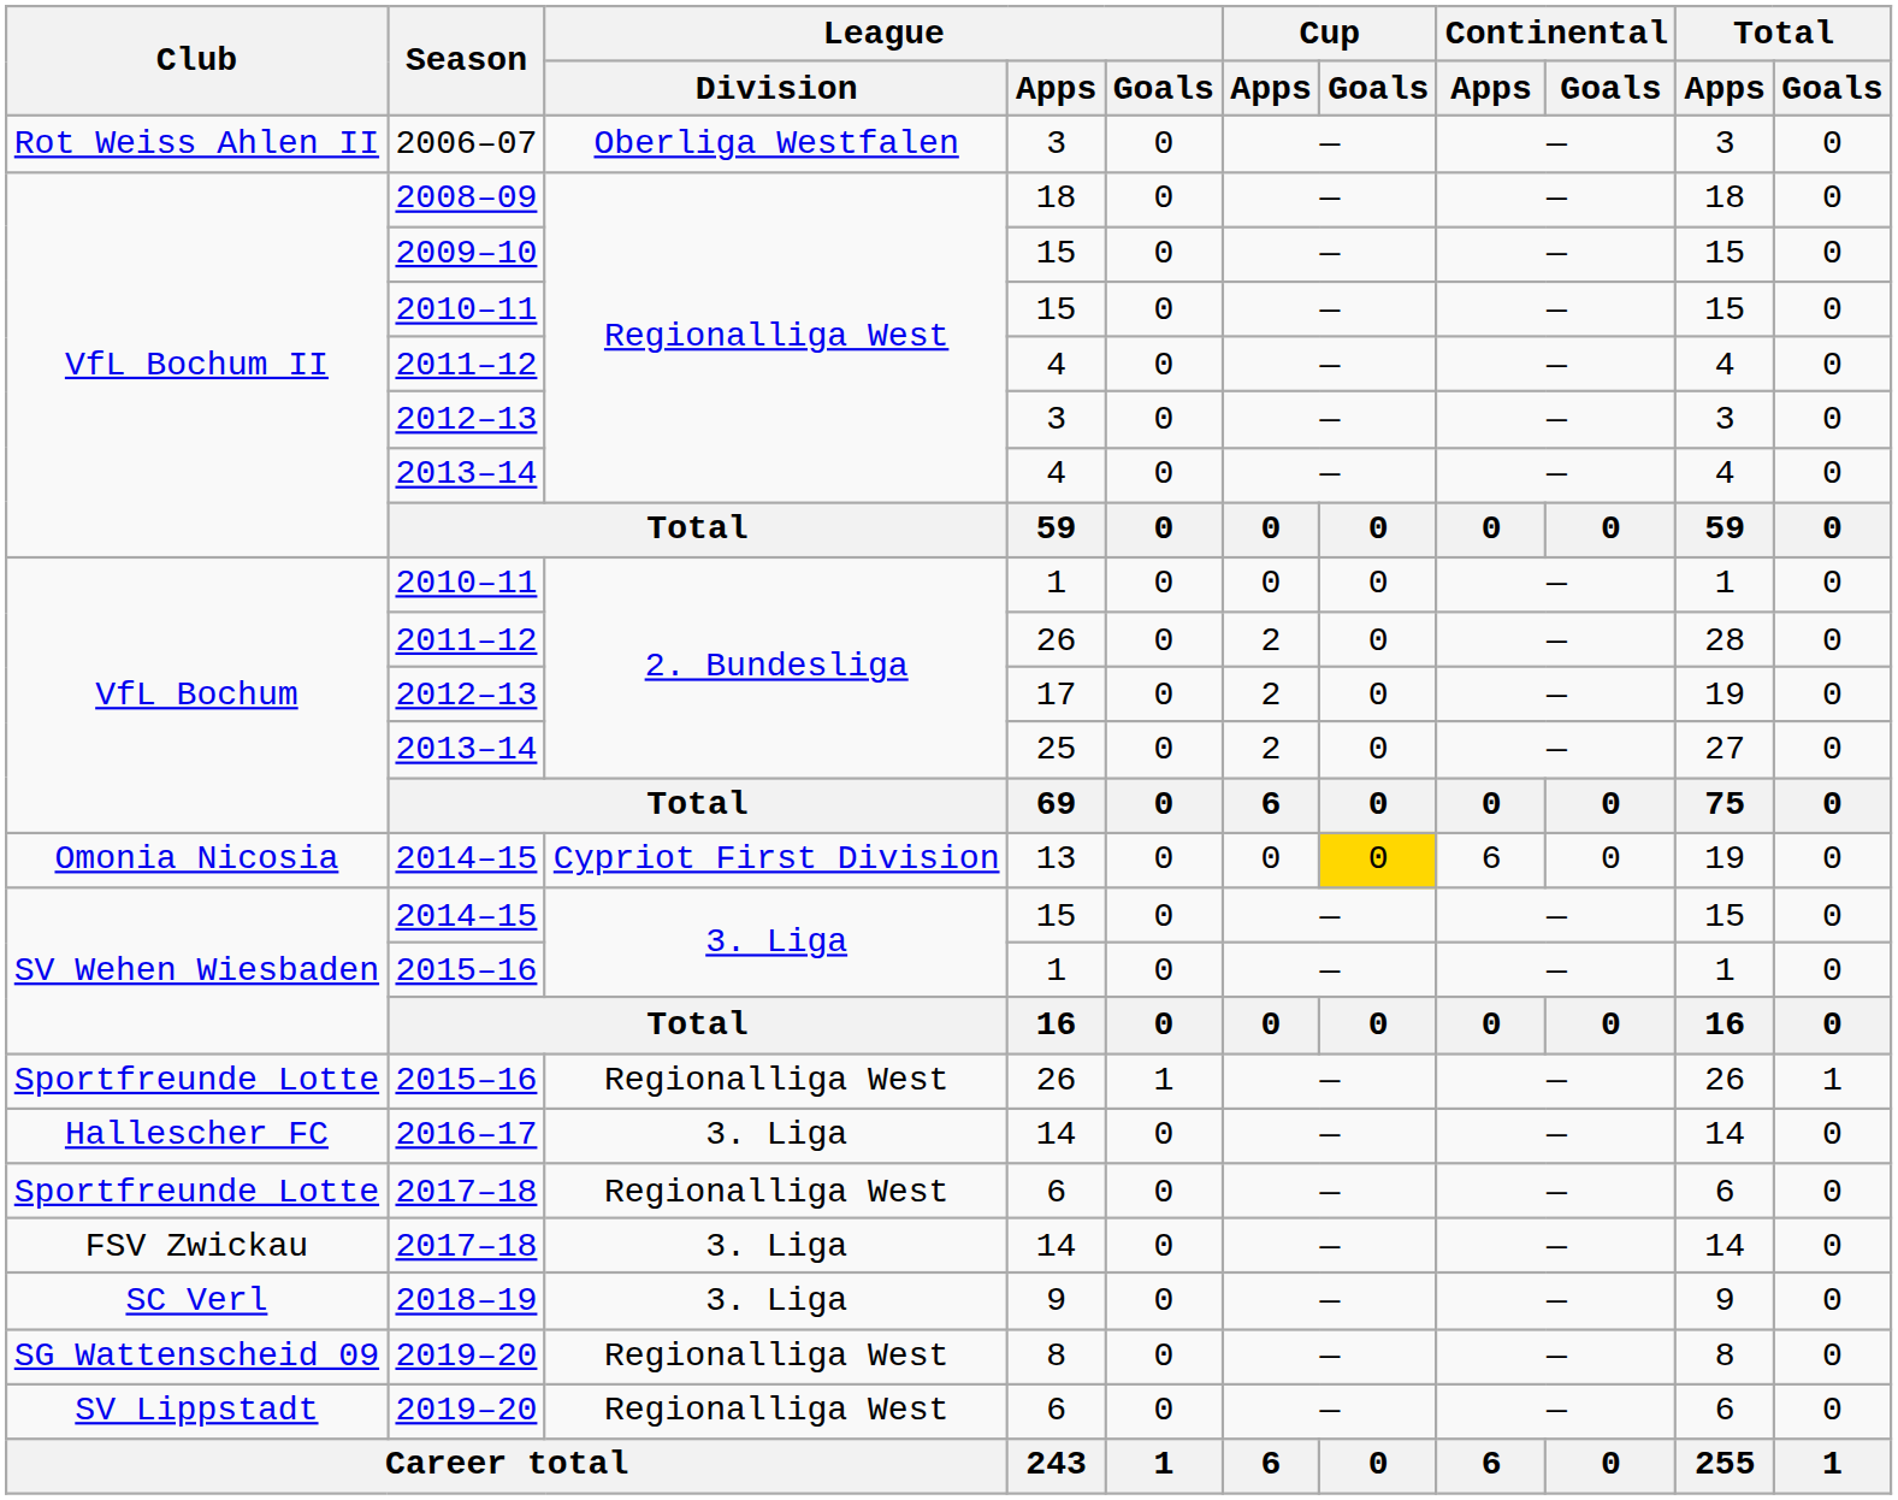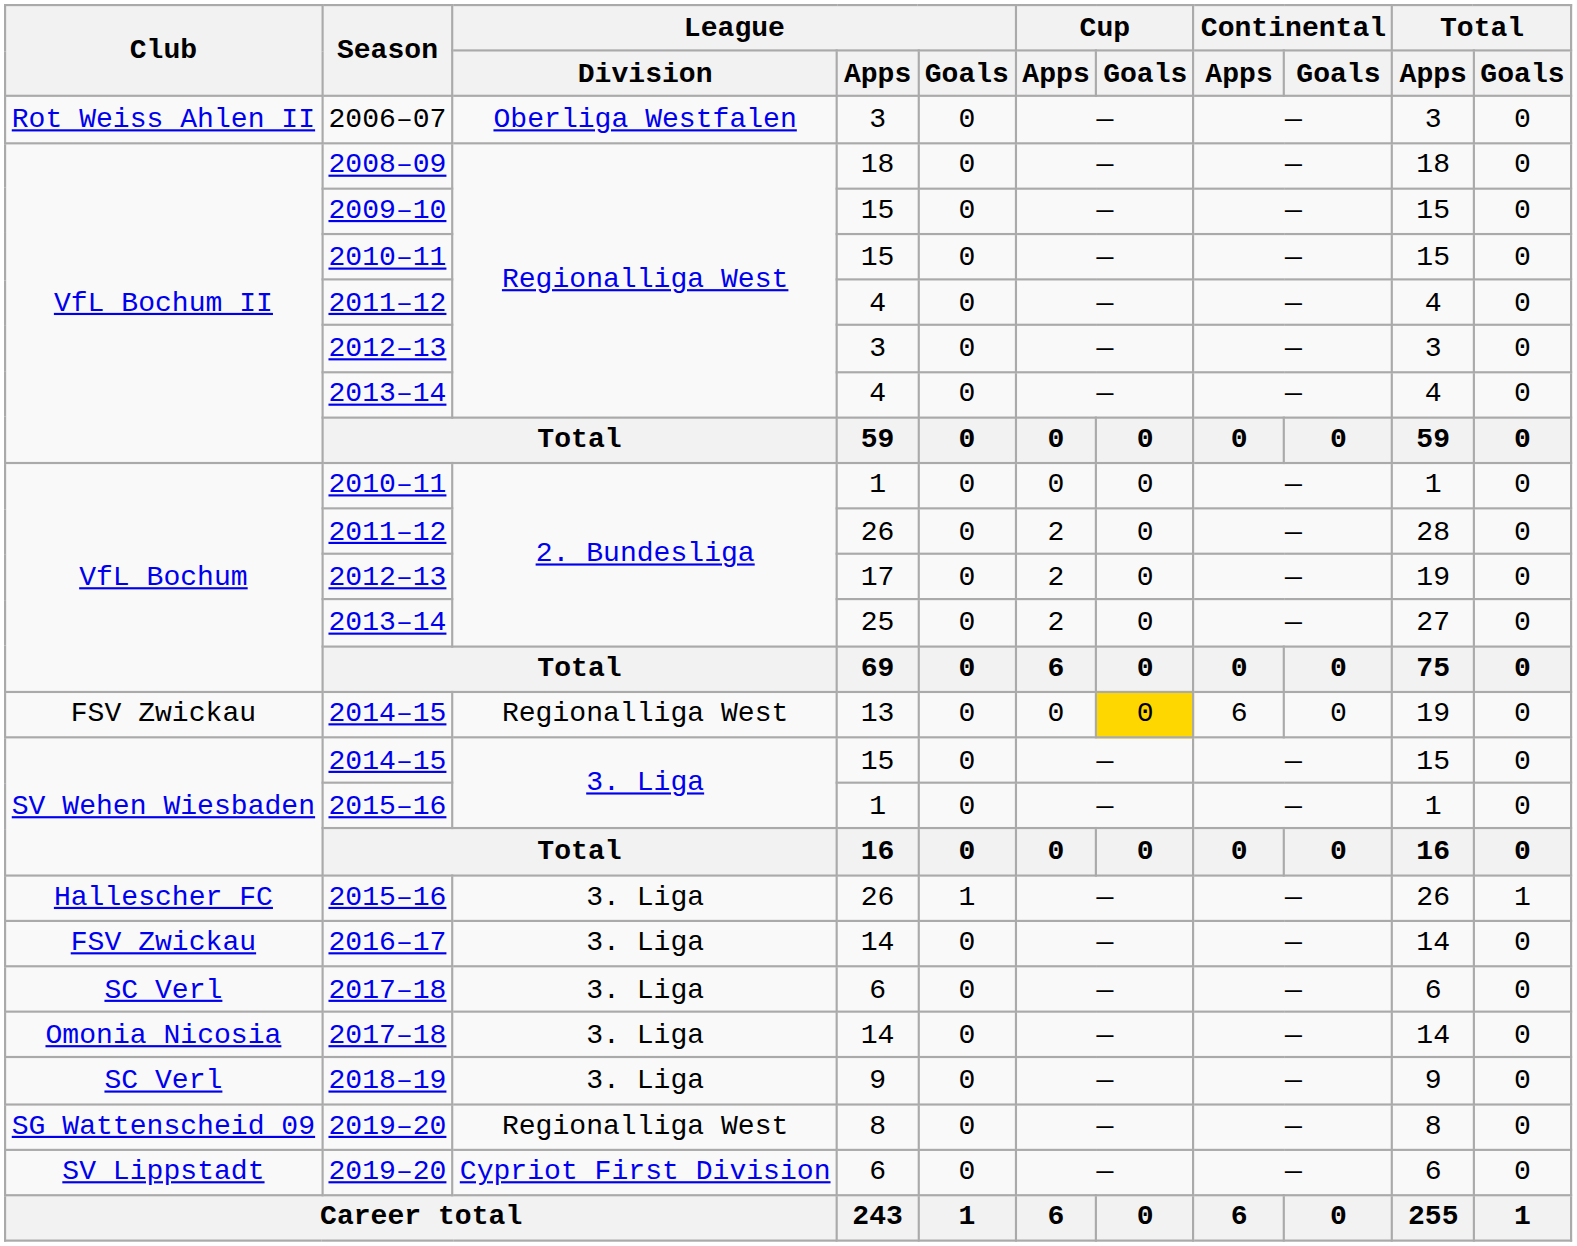2014–15 / 13 | Club: Omonia Nicosia -> FSV Zwickau
2014–15 / 13 | League / Division: Cypriot First Division -> Regionalliga West
2015–16 / 26 | Club: Sportfreunde Lotte -> Hallescher FC
2015–16 / 26 | League / Division: Regionalliga West -> 3. Liga
2016–17 | Club: Hallescher FC -> FSV Zwickau
2017–18 / 6 | Club: Sportfreunde Lotte -> SC Verl
2017–18 / 6 | League / Division: Regionalliga West -> 3. Liga
2017–18 / 14 | Club: FSV Zwickau -> Omonia Nicosia
2019–20 / 6 | League / Division: Regionalliga West -> Cypriot First Division
